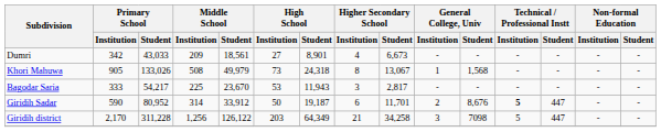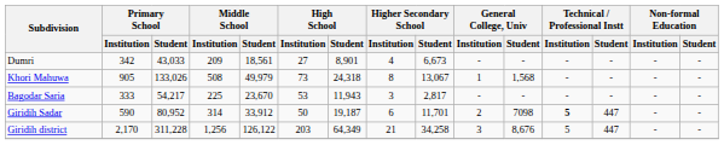Giridih Sadar | General College, Univ / Student: 8,676 -> 7098
Giridih district | General College, Univ / Student: 7098 -> 8,676
